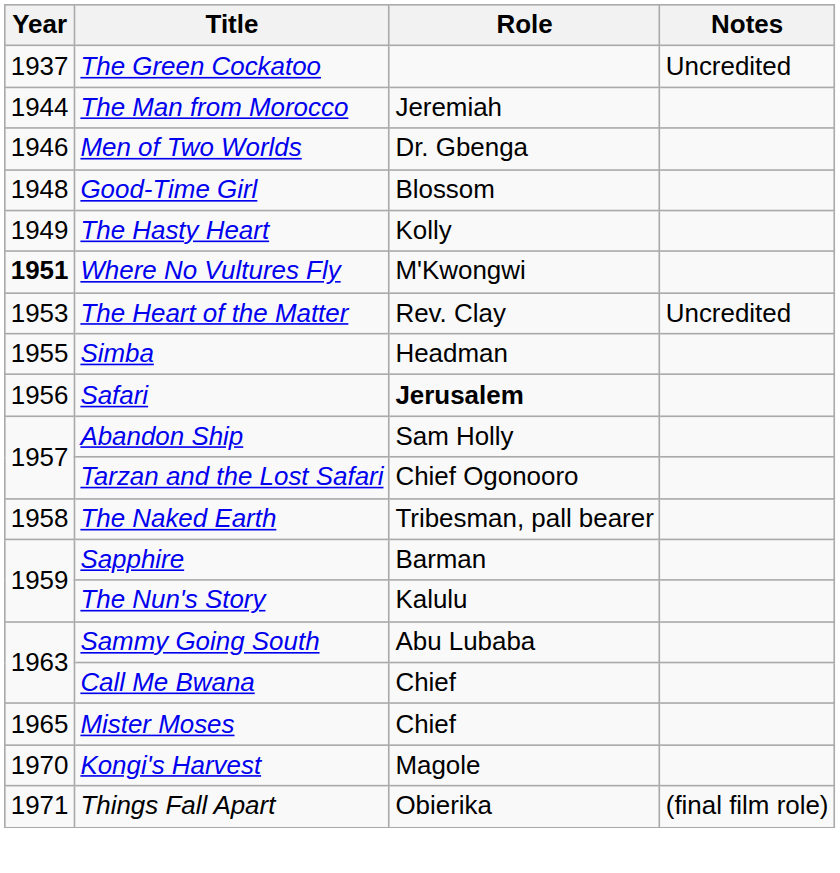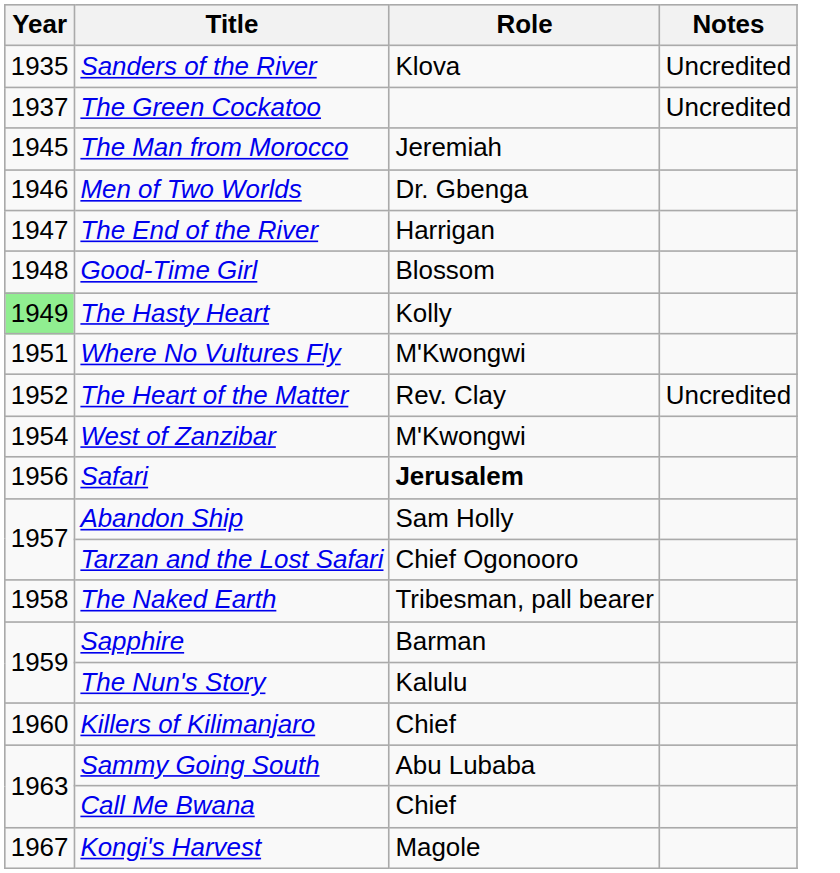+ row: 1935 | Sanders of the River | Klova | Uncredited
The Man from Morocco | Year: 1944 -> 1945
+ row: 1947 | The End of the River | Harrigan
The Hasty Heart | Year: no background -> lightgreen background
Where No Vultures Fly | Year: bold -> normal
The Heart of the Matter | Year: 1953 -> 1952
+ row: 1954 | West of Zanzibar | M'Kwongwi
- row: 1955 | Simba | Headman
+ row: 1960 | Killers of Kilimanjaro | Chief
- row: 1965 | Mister Moses | Chief
Kongi's Harvest | Year: 1970 -> 1967
- row: 1971 | Things Fall Apart | Obierika | (final film role)
